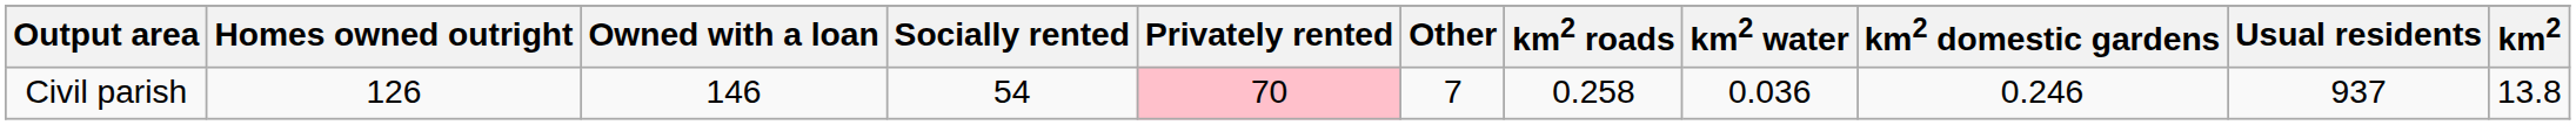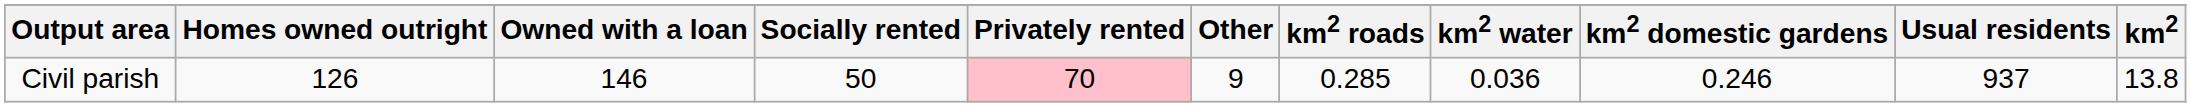Civil parish | Socially rented: 54 -> 50
Civil parish | Other: 7 -> 9
Civil parish | km2 roads: 0.258 -> 0.285
